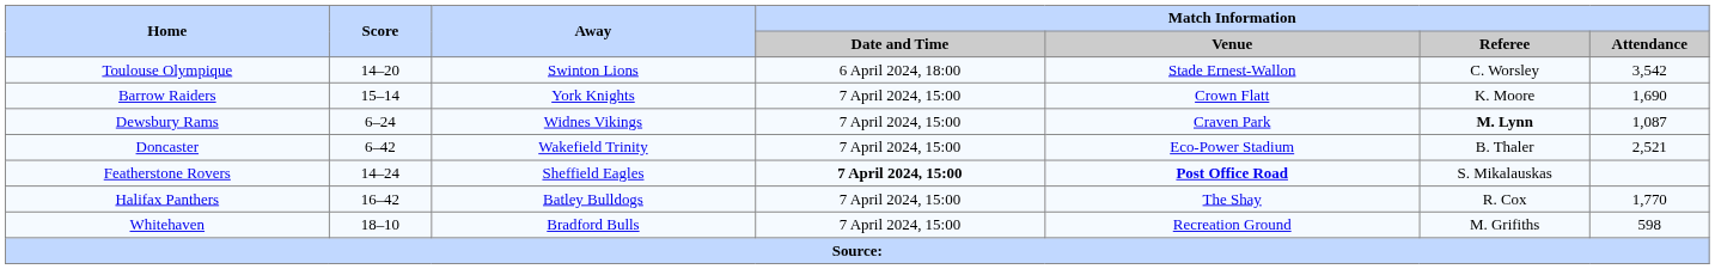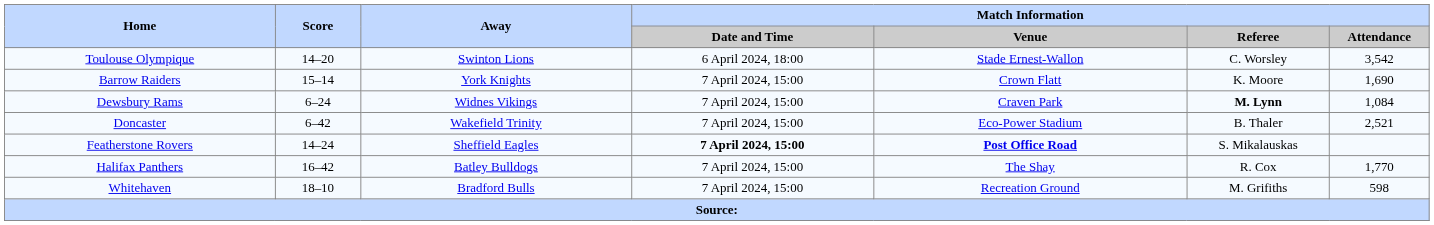Dewsbury Rams | Match Information / Attendance: 1,087 -> 1,084
